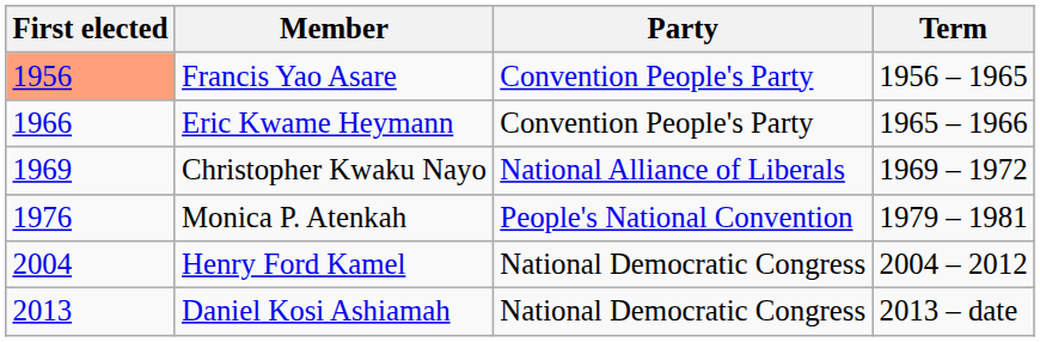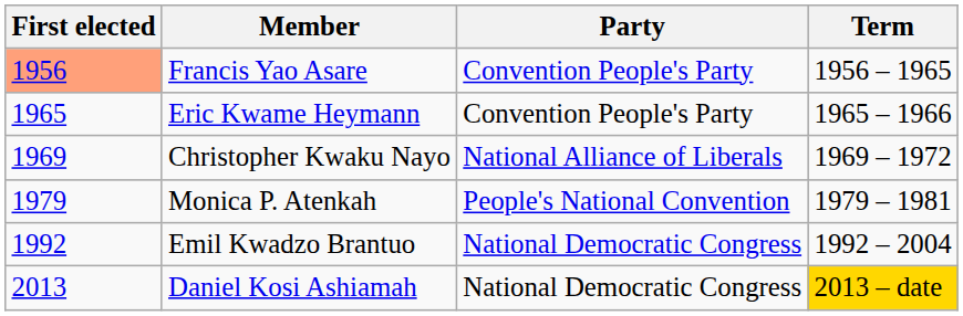Eric Kwame Heymann | First elected: 1966 -> 1965
Monica P. Atenkah | First elected: 1976 -> 1979
+ row: 1992 | Emil Kwadzo Brantuo | National Democratic Congress | 1992 – 2004
- row: 2004 | Henry Ford Kamel | National Democratic Congress | 2004 – 2012
Daniel Kosi Ashiamah | Term: no background -> gold background
